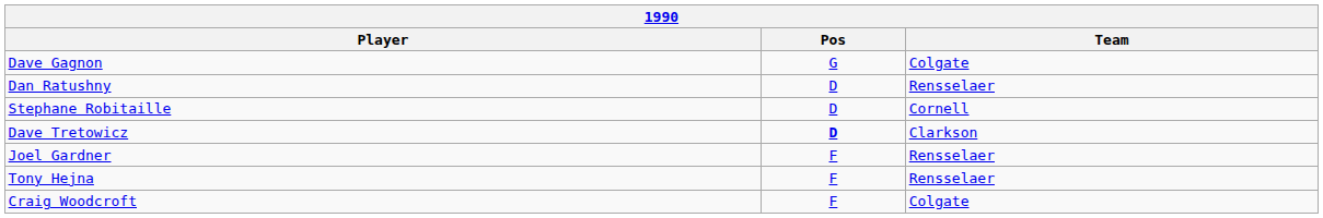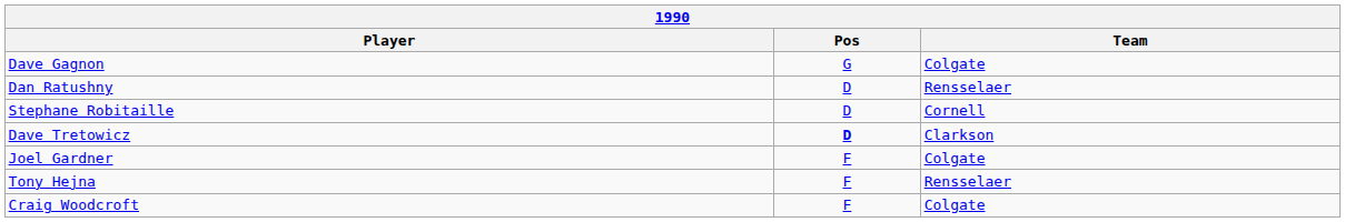Joel Gardner | Team: Rensselaer -> Colgate
